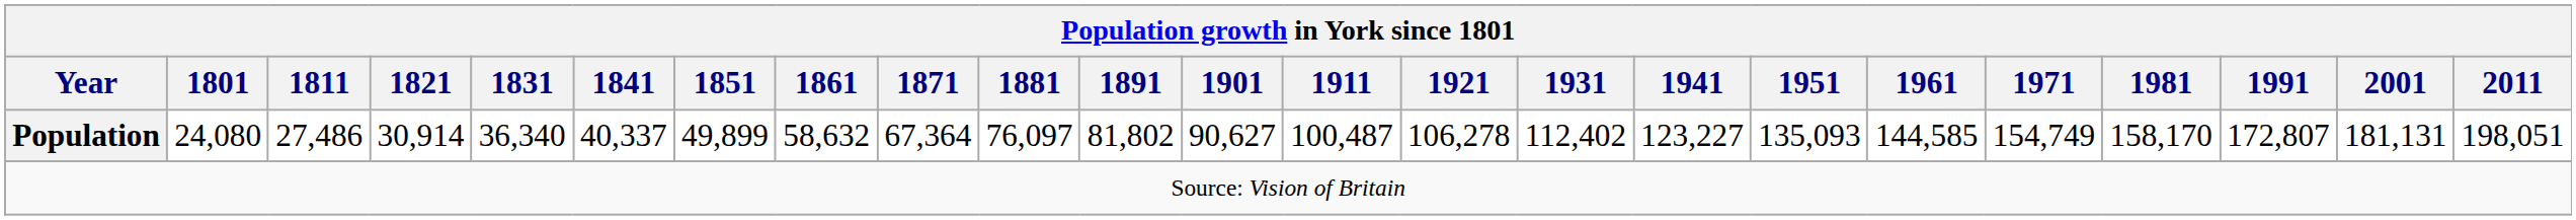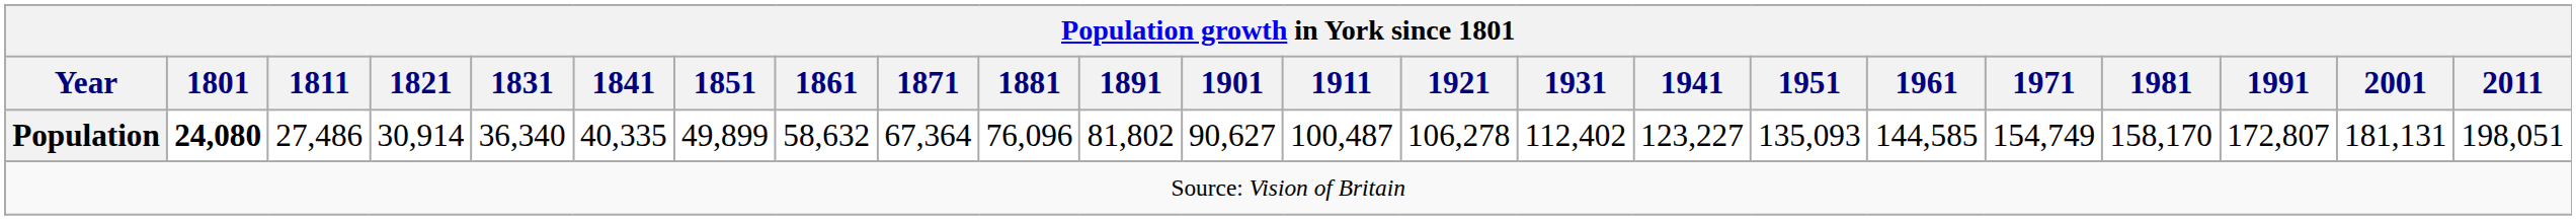Population | 1801: normal -> bold
Population | 1841: 40,337 -> 40,335
Population | 1881: 76,097 -> 76,096
